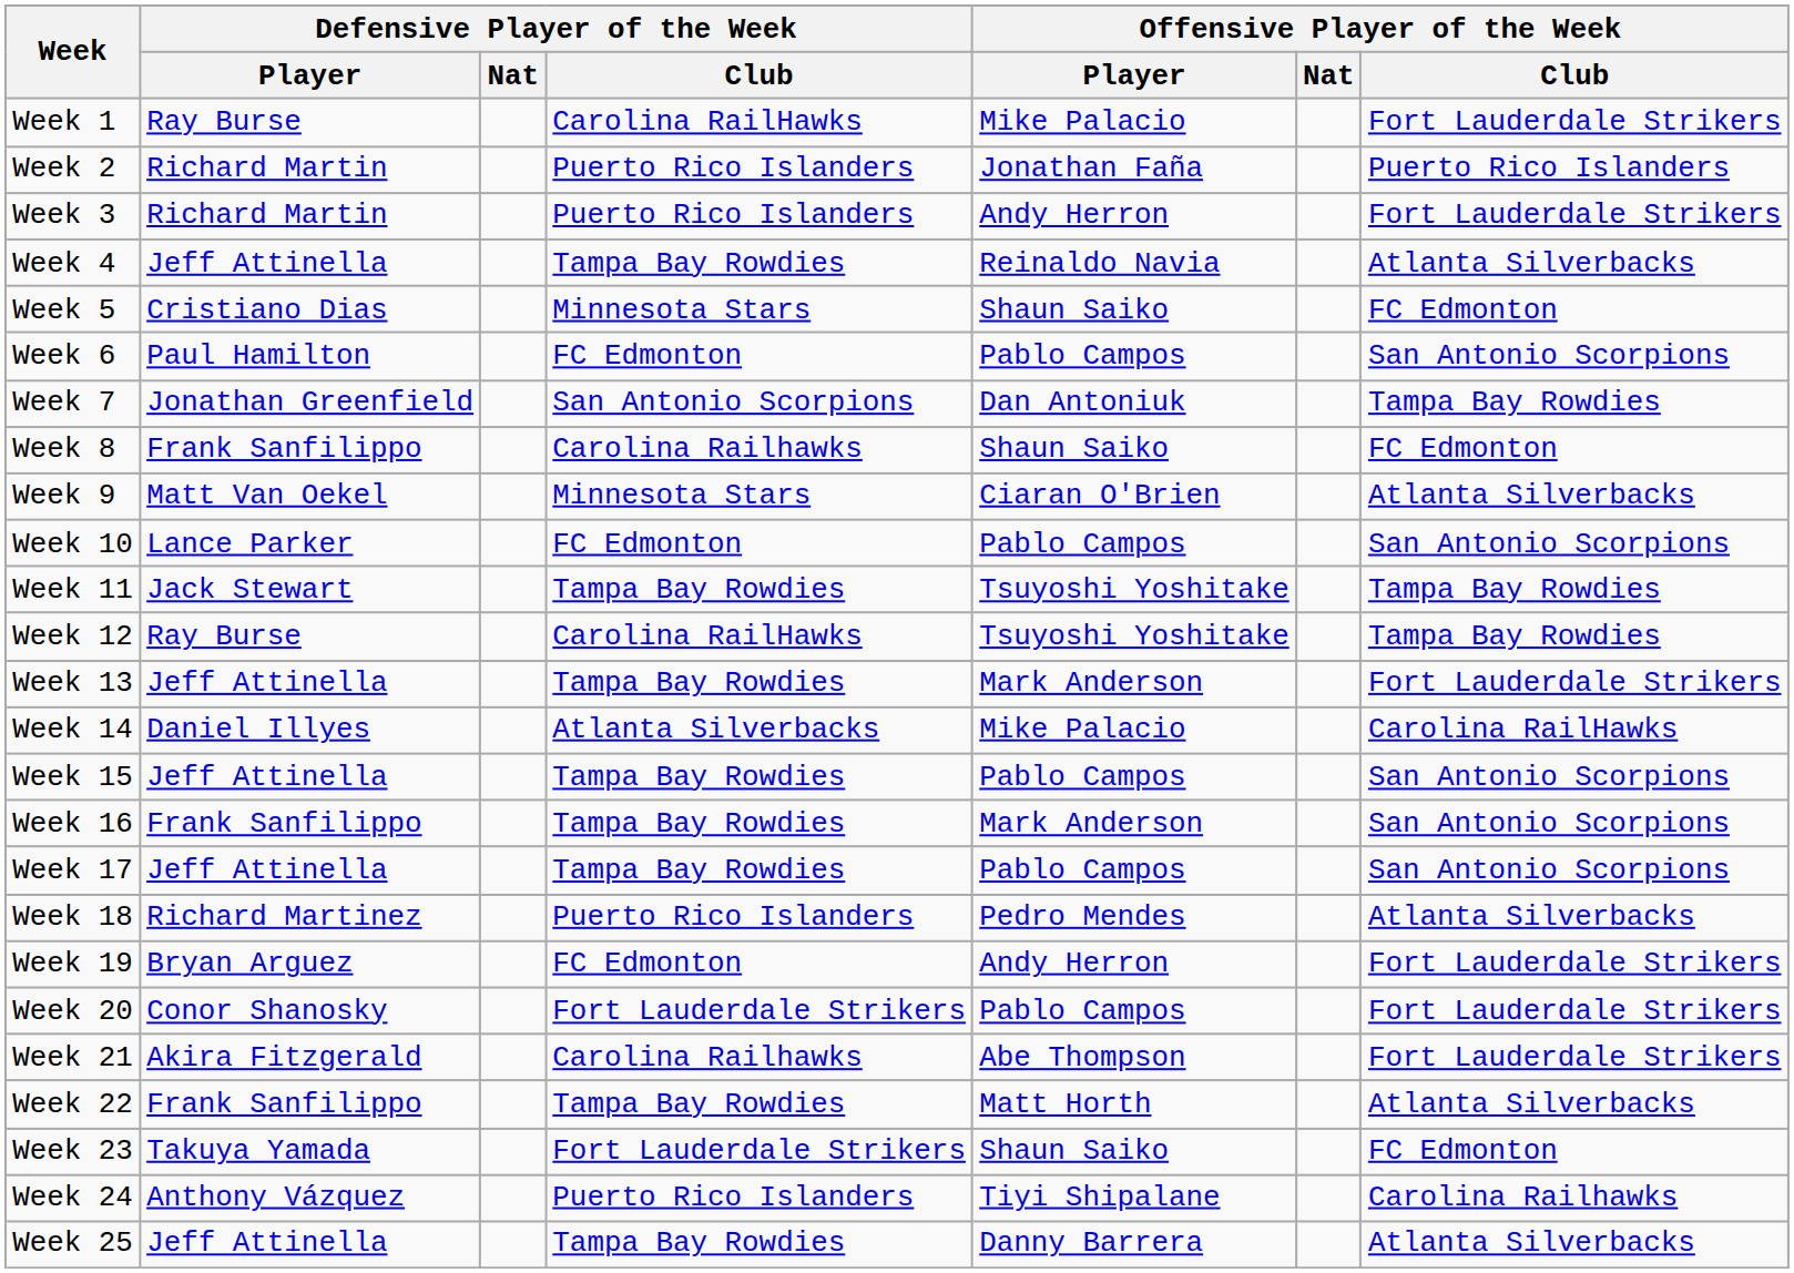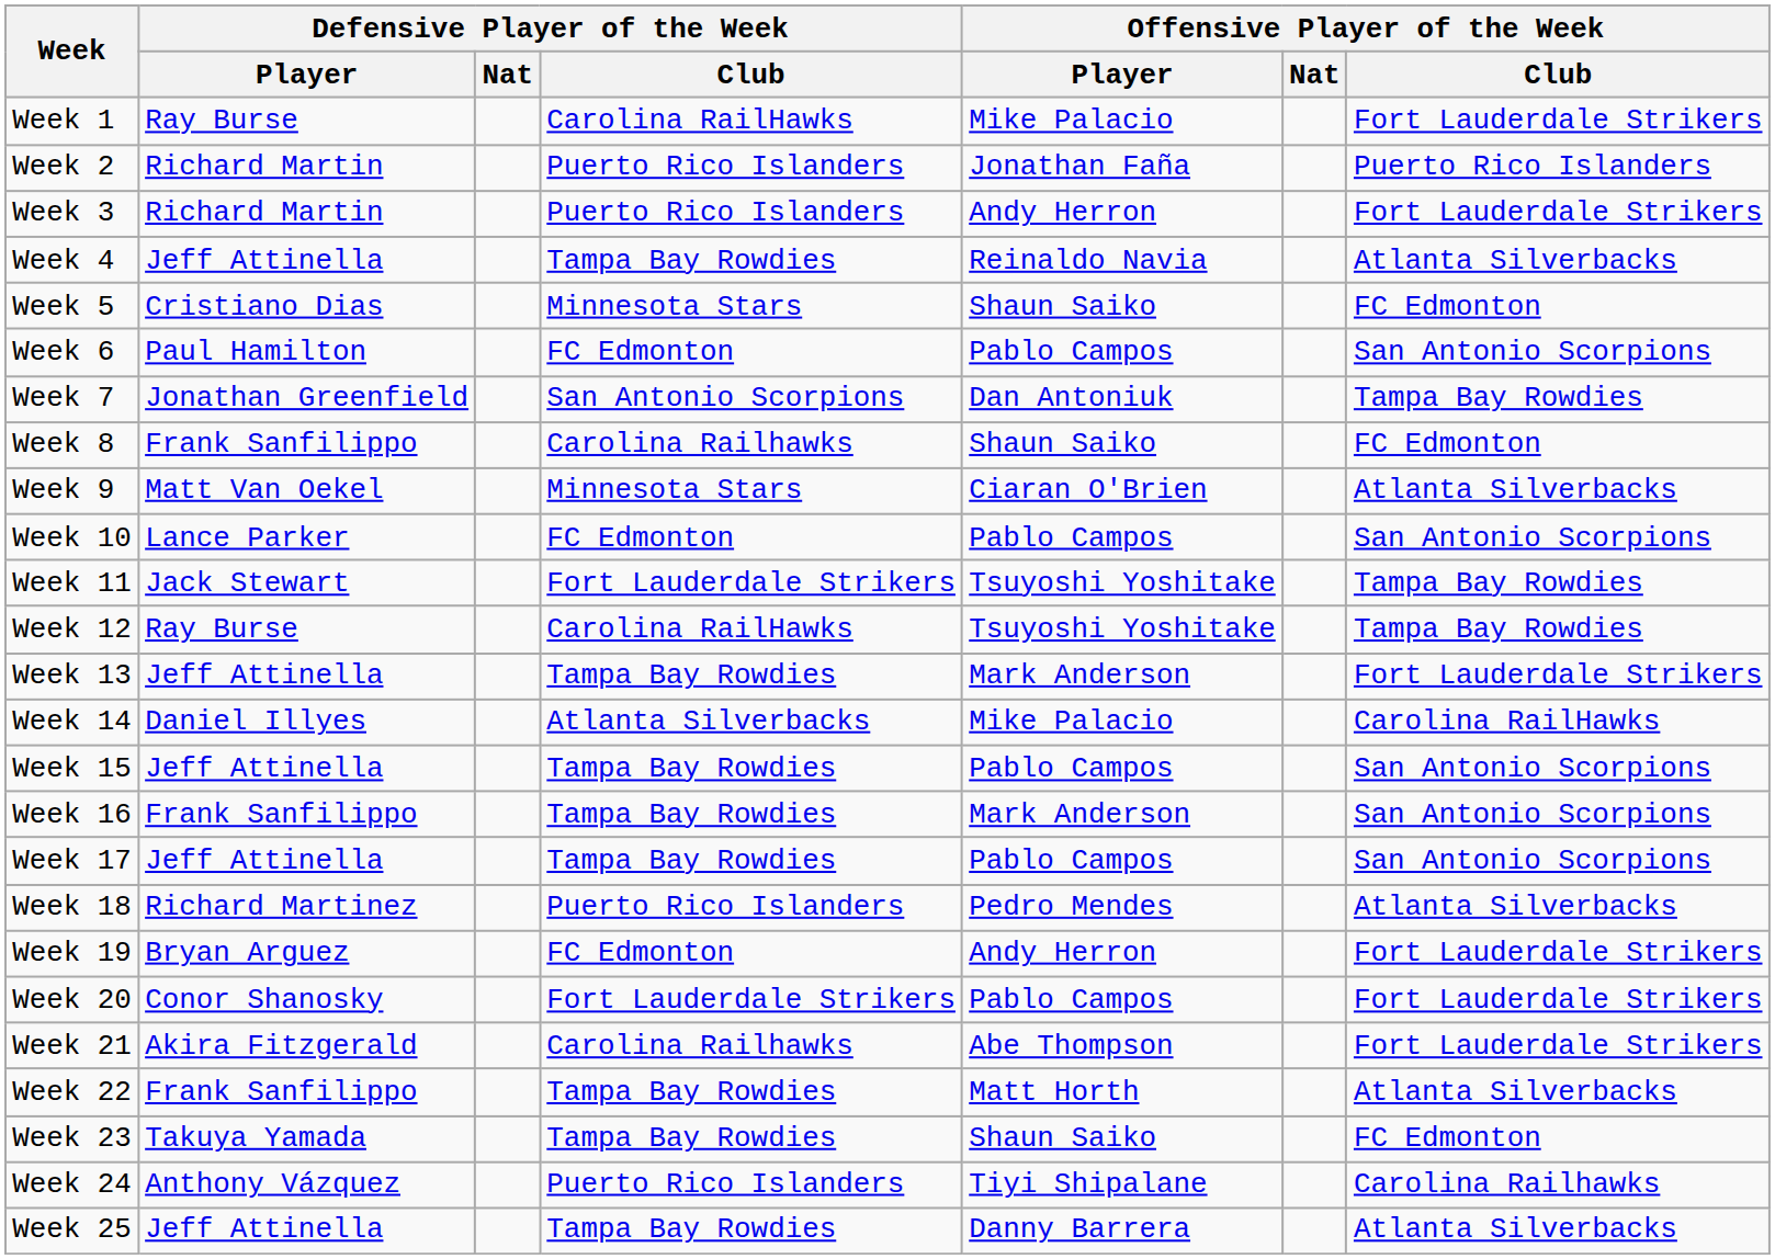Week 11 | Defensive Player of the Week / Club: Tampa Bay Rowdies -> Fort Lauderdale Strikers
Week 23 | Defensive Player of the Week / Club: Fort Lauderdale Strikers -> Tampa Bay Rowdies
